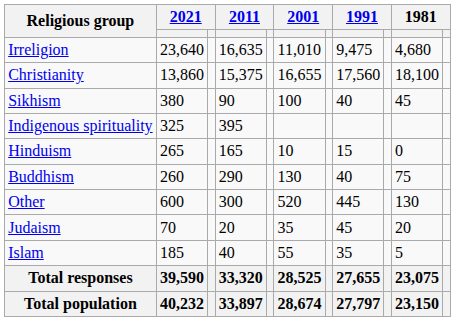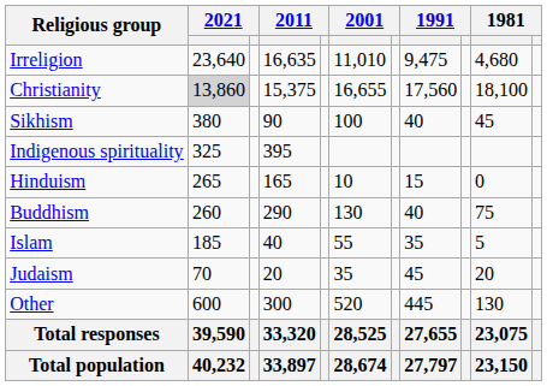Christianity | column 2: no background -> lightgrey background
rows swapped: Islam <-> Other
